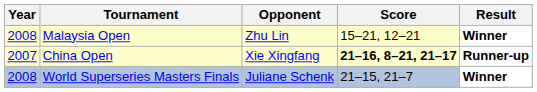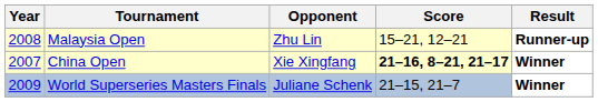Malaysia Open | Result: Winner -> Runner-up
China Open | Result: Runner-up -> Winner
World Superseries Masters Finals | Year: 2008 -> 2009
